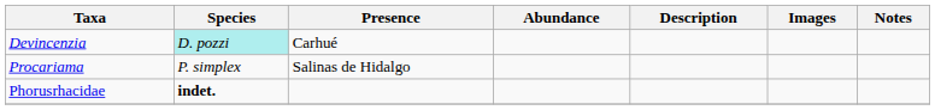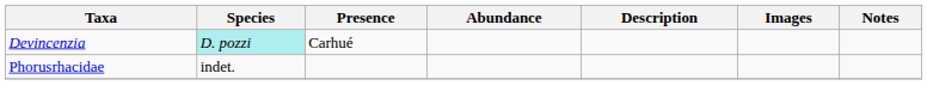- row: Procariama | P. simplex | Salinas de Hidalgo
Phorusrhacidae | Species: bold -> normal
